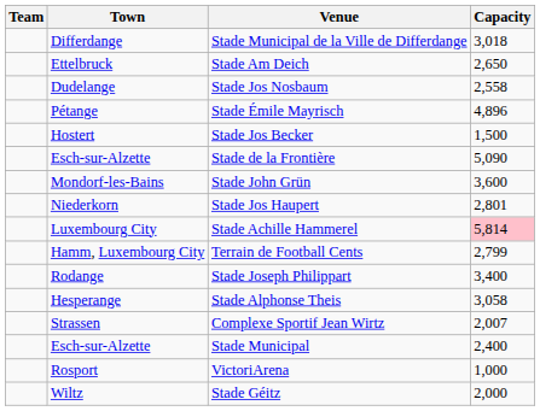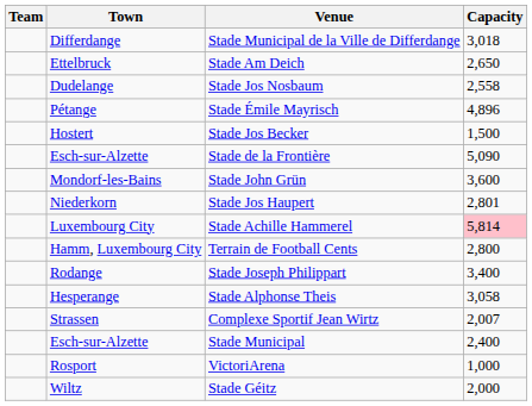Terrain de Football Cents | Capacity: 2,799 -> 2,800
